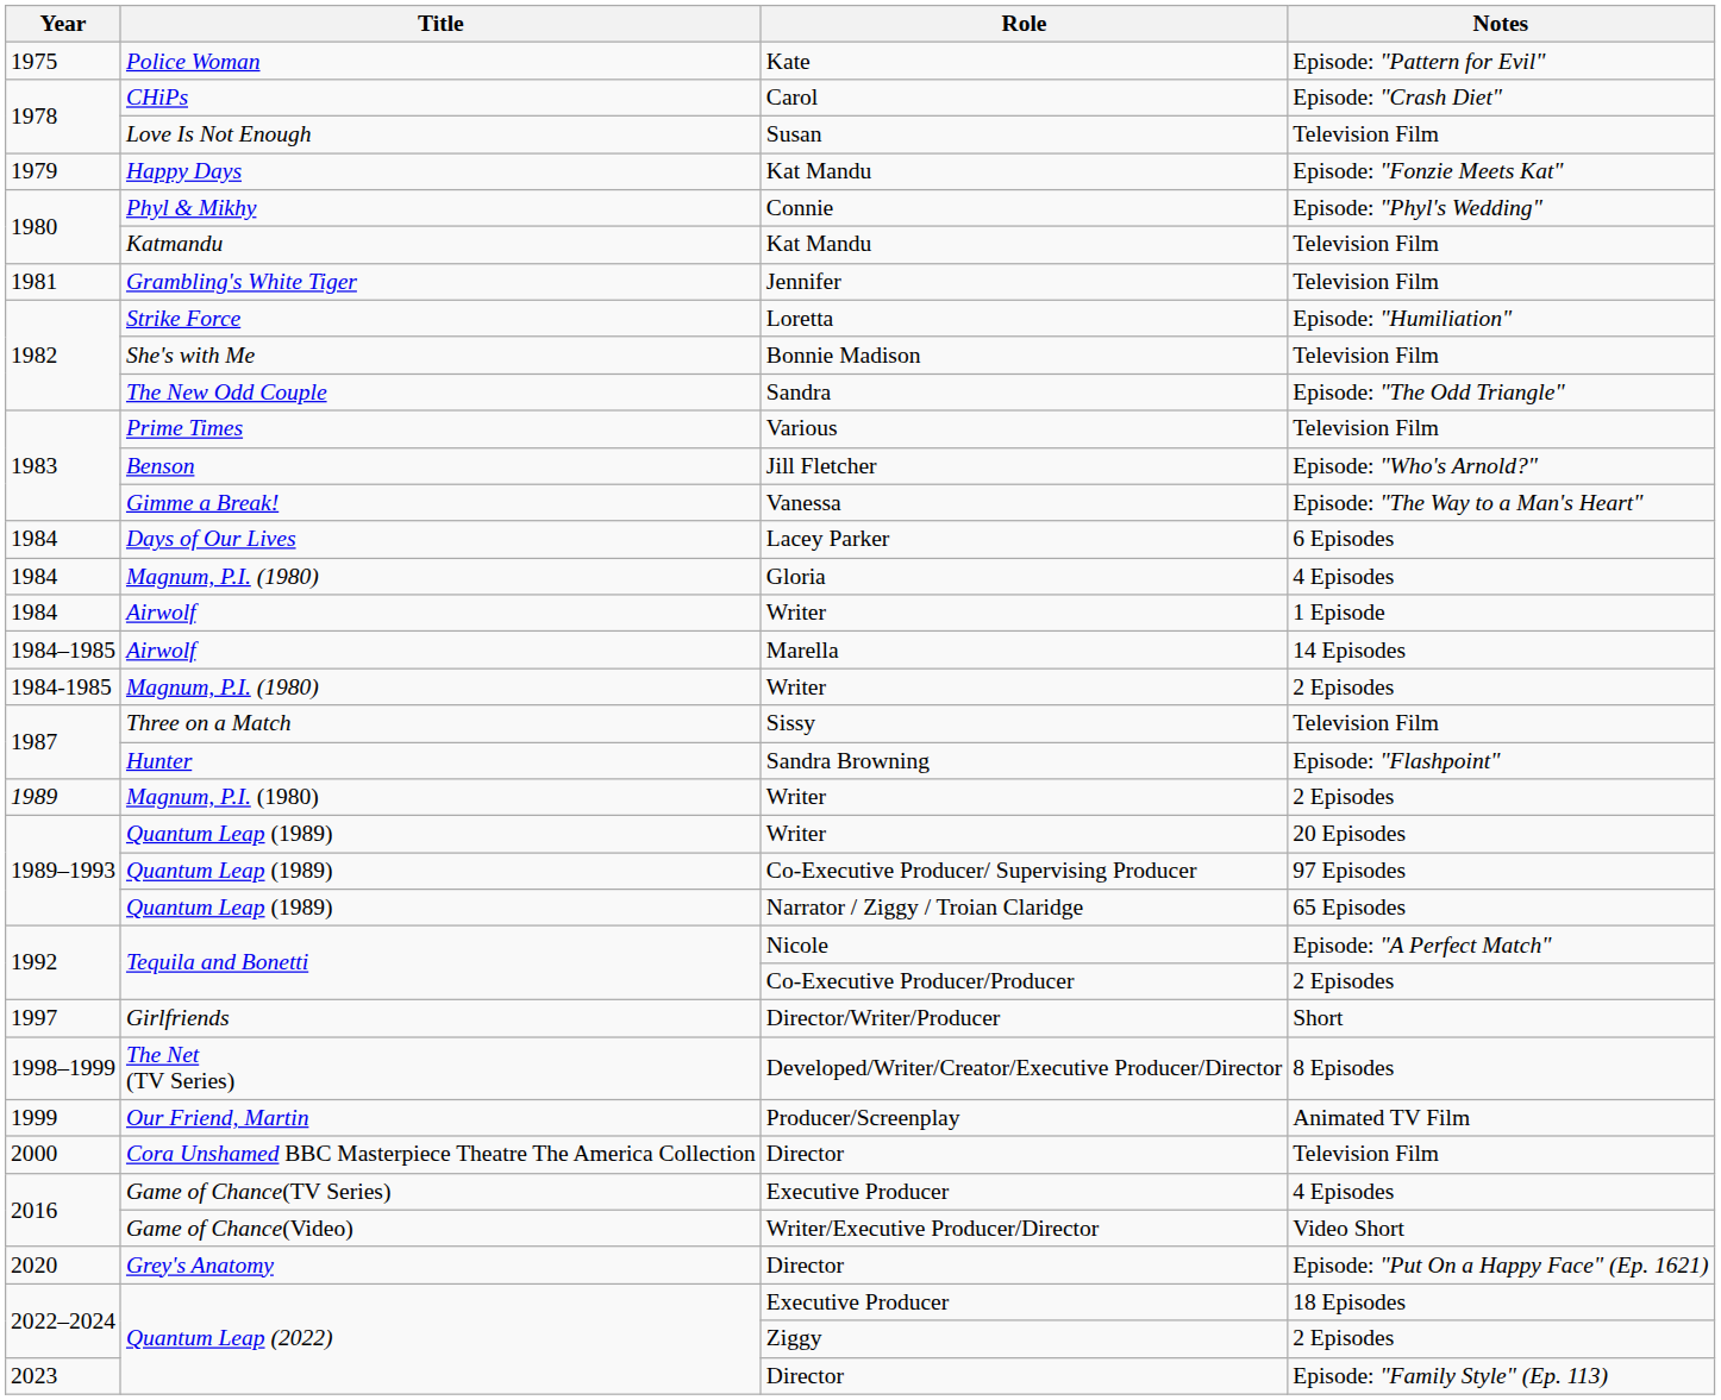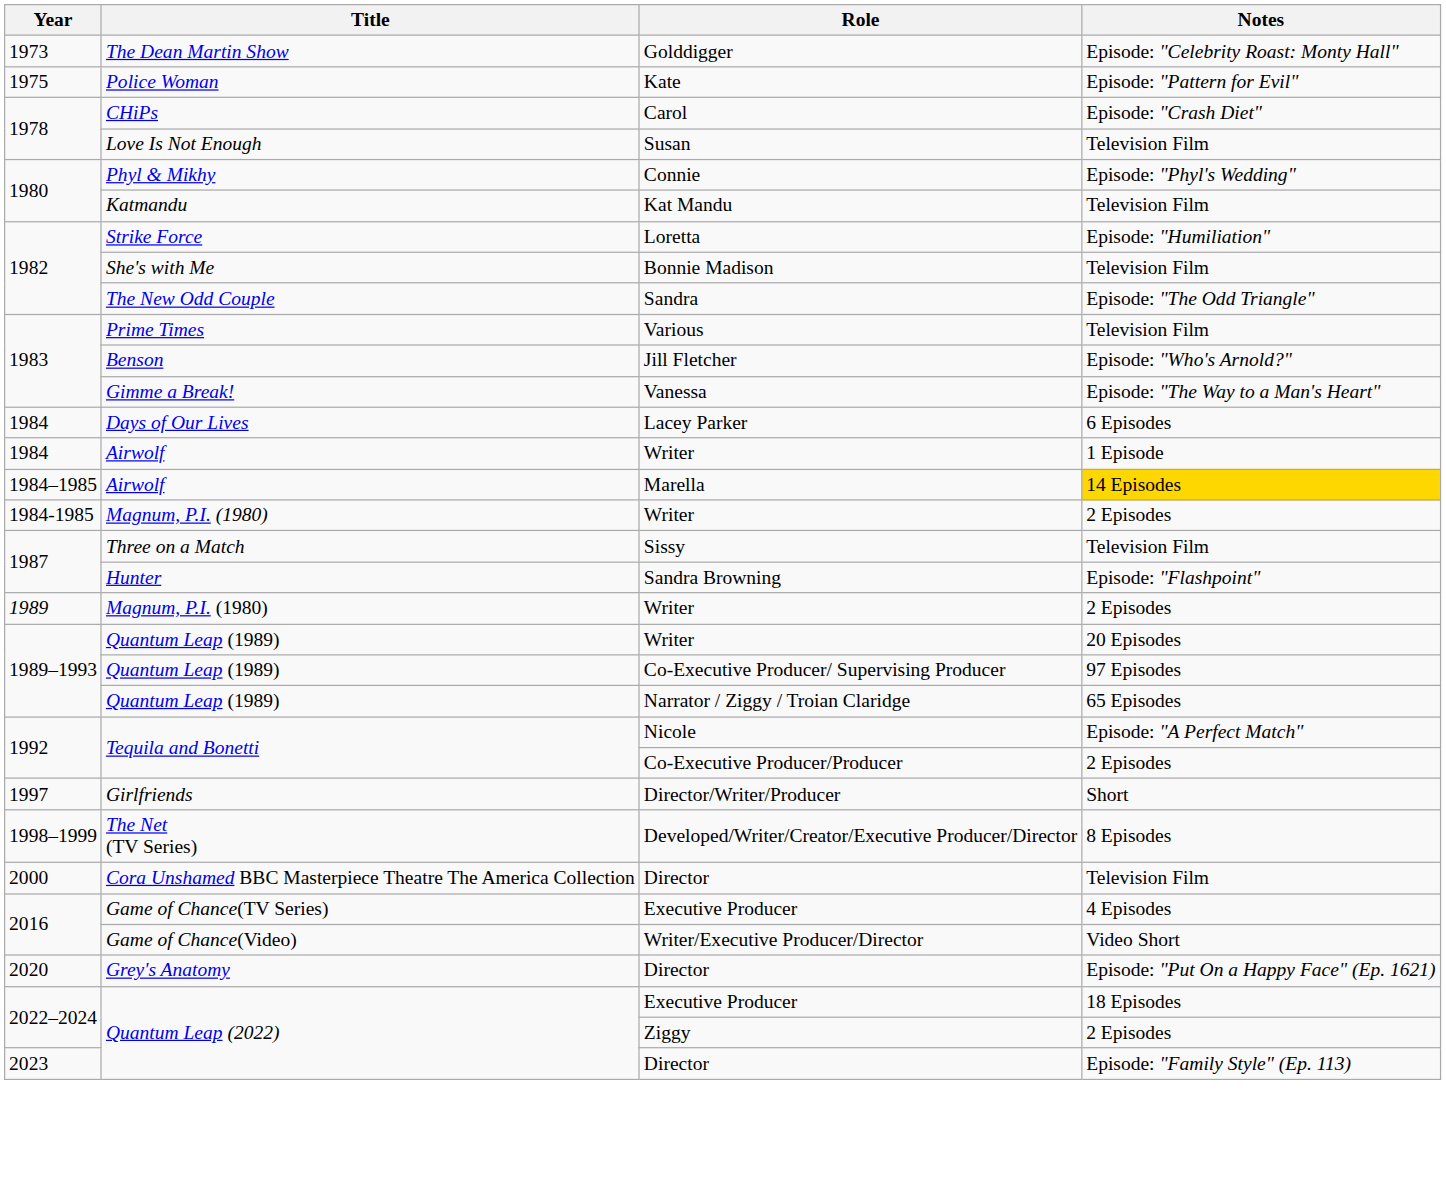+ row: 1973 | The Dean Martin Show | Golddigger | Episode: "Celebrity Roast: Monty Hall"
- row: 1979 | Happy Days | Kat Mandu | Episode: "Fonzie Meets Kat"
- row: 1981 | Grambling's White Tiger | Jennifer | Television Film
- row: 1984 | Magnum, P.I. (1980) | Gloria | 4 Episodes
Marella | Notes: no background -> gold background
- row: 1999 | Our Friend, Martin | Producer/Screenplay | Animated TV Film
